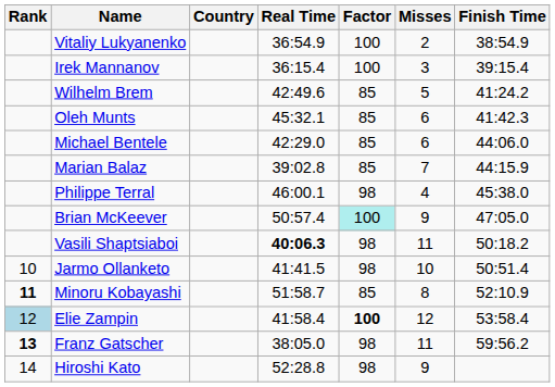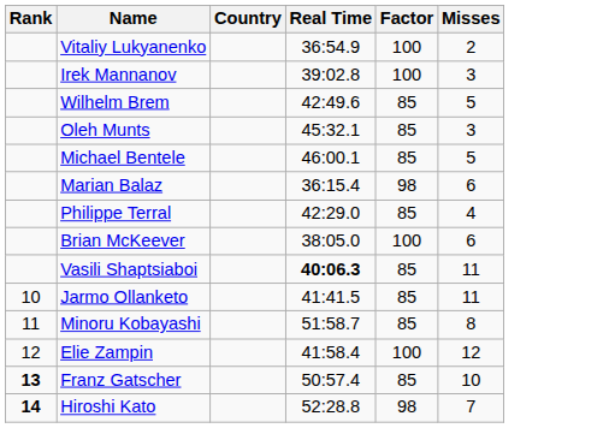- column: Finish Time | 38:54.9 | 39:15.4 | 41:24.2 | 41:42.3 | 44:06.0 | 44:15.9 | 45:38.0 | 47:05.0 | 50:18.2 | 50:51.4 | 52:10.9 | 53:58.4 | 59:56.2
Irek Mannanov | Real Time: 36:15.4 -> 39:02.8
Oleh Munts | Misses: 6 -> 3
Michael Bentele | Real Time: 42:29.0 -> 46:00.1
Michael Bentele | Misses: 6 -> 5
Marian Balaz | Real Time: 39:02.8 -> 36:15.4
Marian Balaz | Factor: 85 -> 98
Marian Balaz | Misses: 7 -> 6
Philippe Terral | Real Time: 46:00.1 -> 42:29.0
Philippe Terral | Factor: 98 -> 85
Brian McKeever | Real Time: 50:57.4 -> 38:05.0
Brian McKeever | Factor: paleturquoise background -> no background
Brian McKeever | Misses: 9 -> 6
Vasili Shaptsiaboi | Factor: 98 -> 85
Jarmo Ollanketo | Factor: 98 -> 85
Jarmo Ollanketo | Misses: 10 -> 11
Minoru Kobayashi | Rank: bold -> normal
Elie Zampin | Rank: lightblue background -> no background
Elie Zampin | Factor: bold -> normal
Franz Gatscher | Real Time: 38:05.0 -> 50:57.4
Franz Gatscher | Factor: 98 -> 85
Franz Gatscher | Misses: 11 -> 10
Hiroshi Kato | Rank: normal -> bold
Hiroshi Kato | Misses: 9 -> 7
